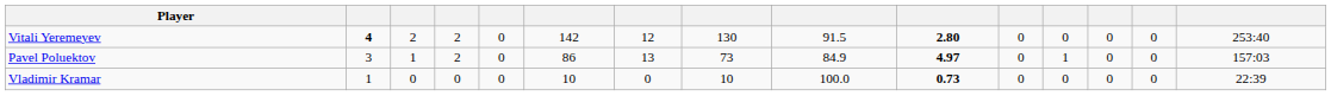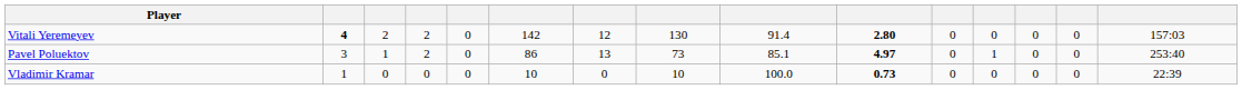Vitali Yeremeyev | column 9: 91.5 -> 91.4
Vitali Yeremeyev | column 15: 253:40 -> 157:03
Pavel Poluektov | column 9: 84.9 -> 85.1
Pavel Poluektov | column 15: 157:03 -> 253:40
